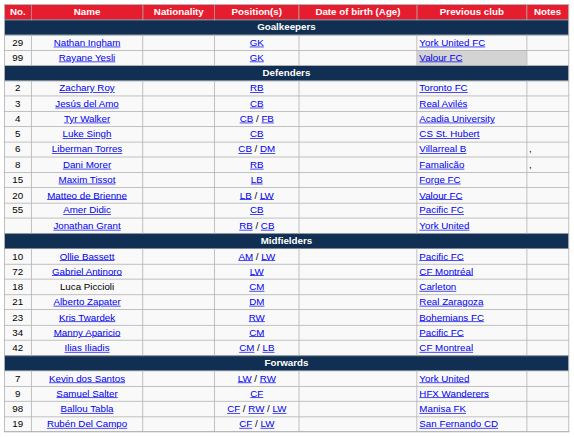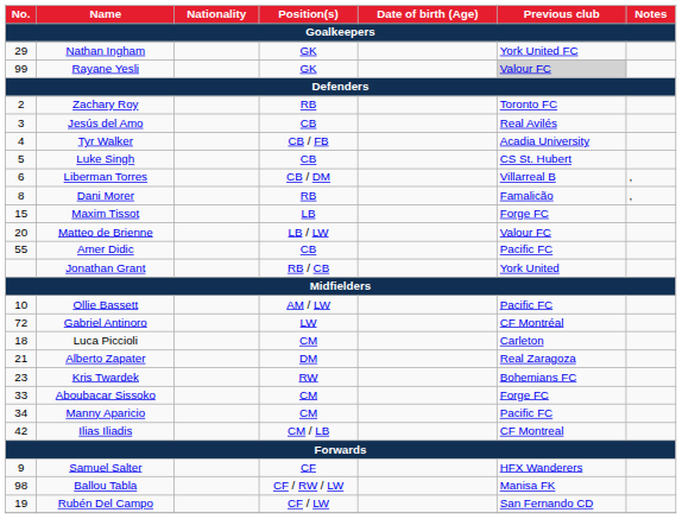+ row: 33 | Aboubacar Sissoko | CM | Forge FC
- row: 7 | Kevin dos Santos | LW / RW | York United
